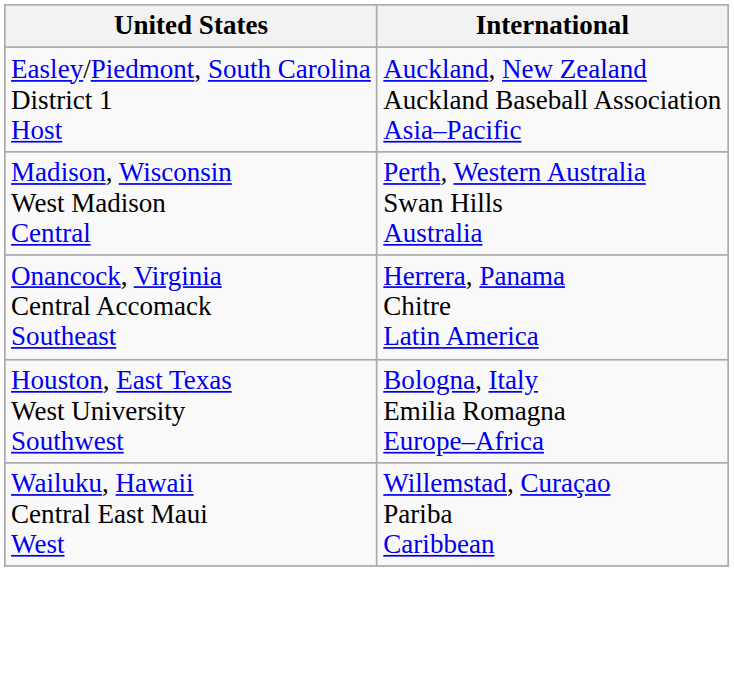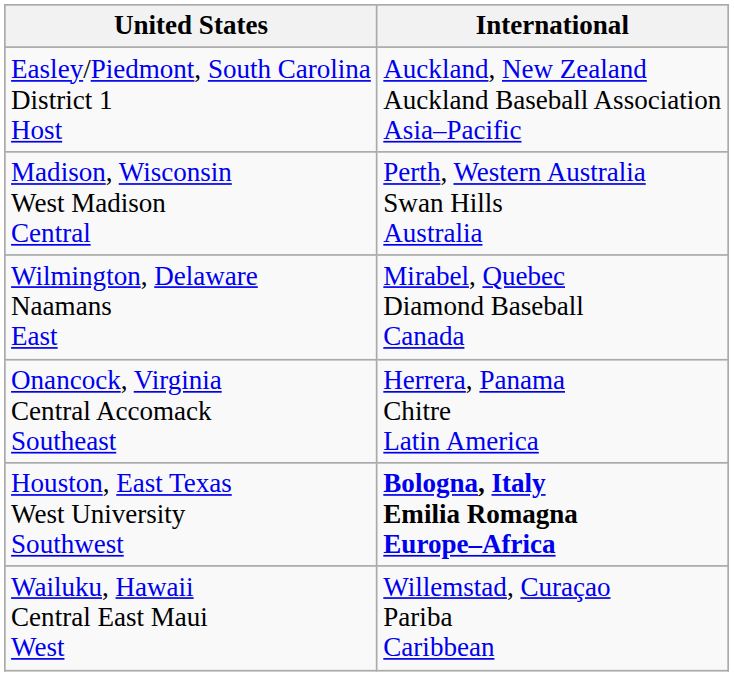+ row: Wilmington, Delaware Naamans East | Mirabel, Quebec Diamond Baseball Canada
Houston, East Texas West University Southwest | International: normal -> bold
